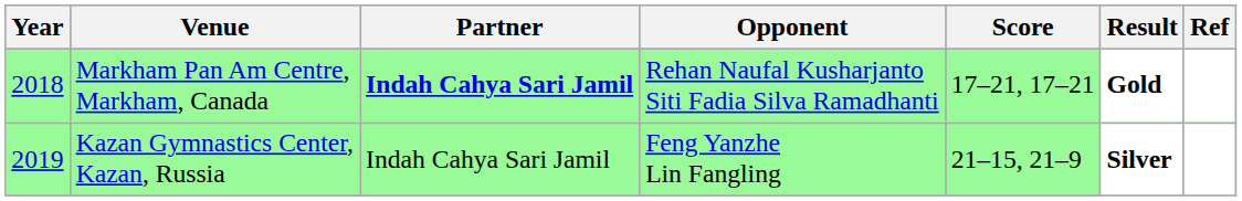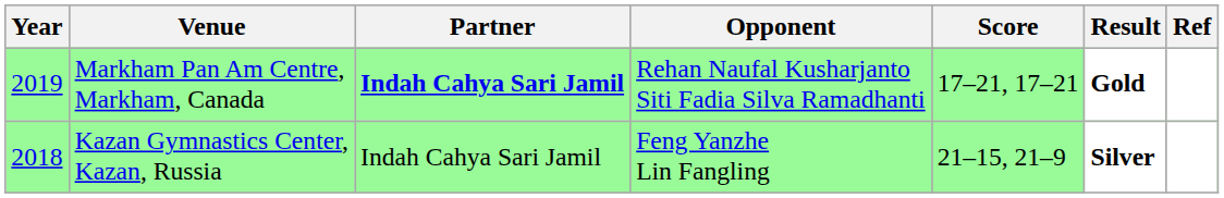Markham Pan Am Centre, Markham, Canada | Year: 2018 -> 2019
Kazan Gymnastics Center, Kazan, Russia | Year: 2019 -> 2018
